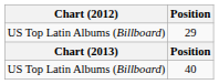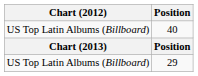rows swapped: 29 <-> 40
